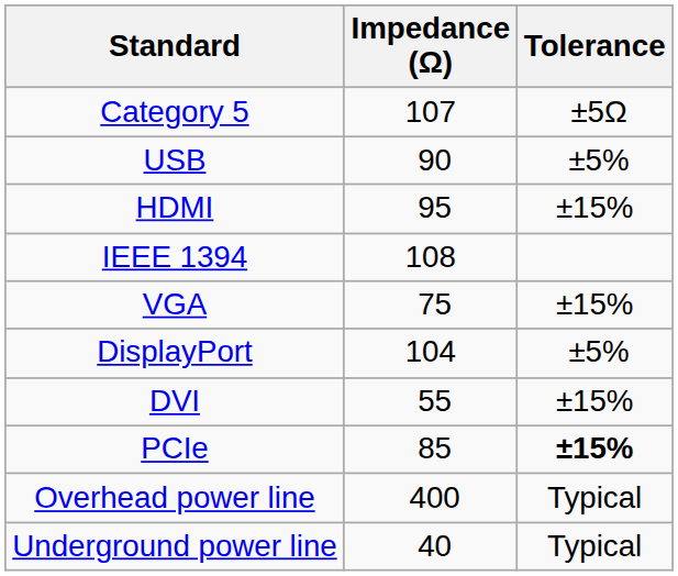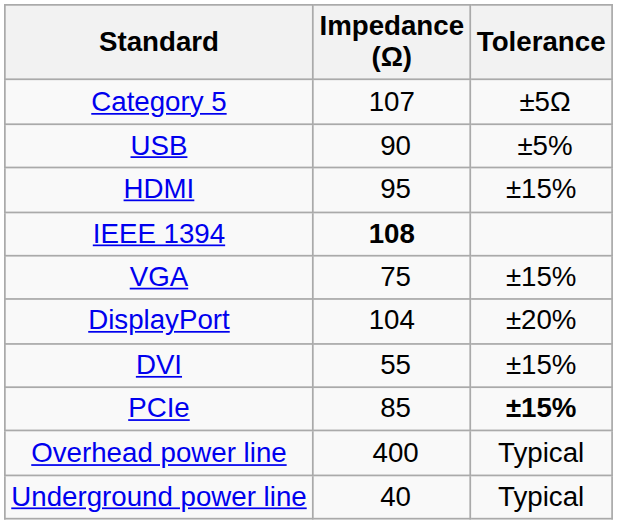IEEE 1394 | Impedance (Ω): normal -> bold
DisplayPort | Tolerance: ±5% -> ±20%
